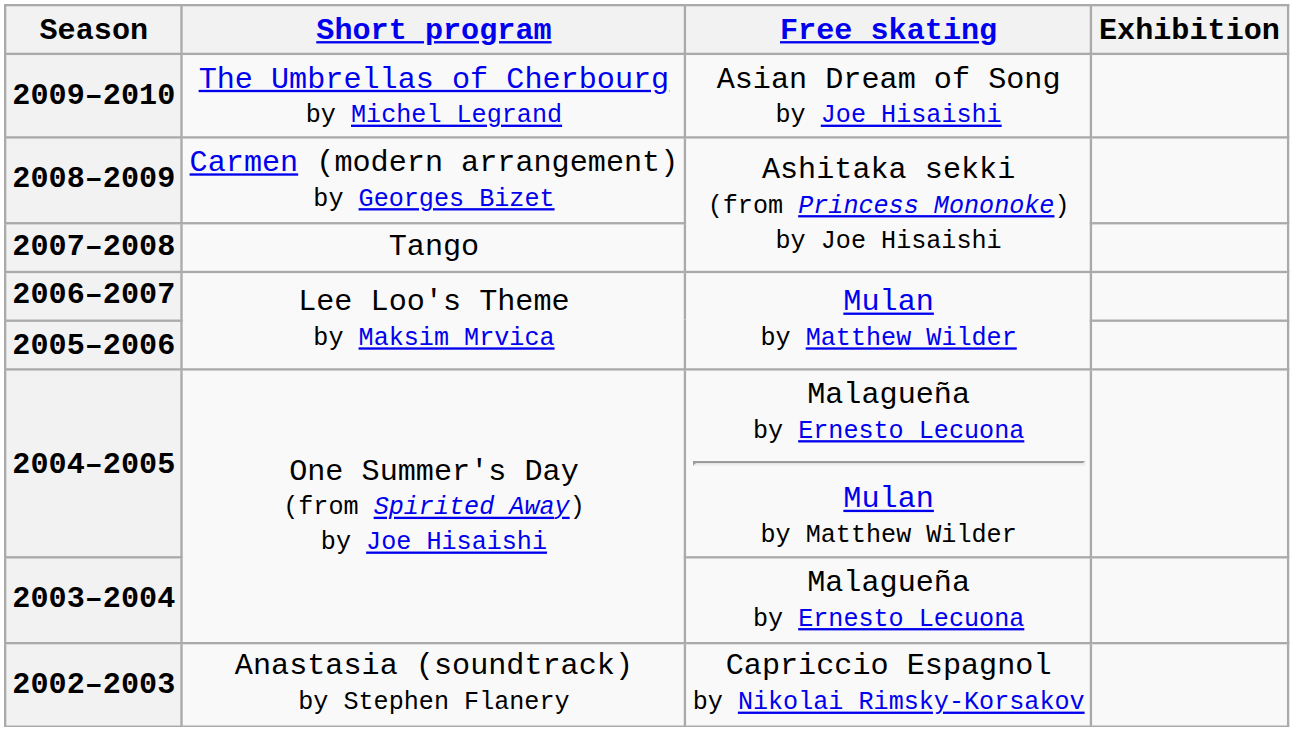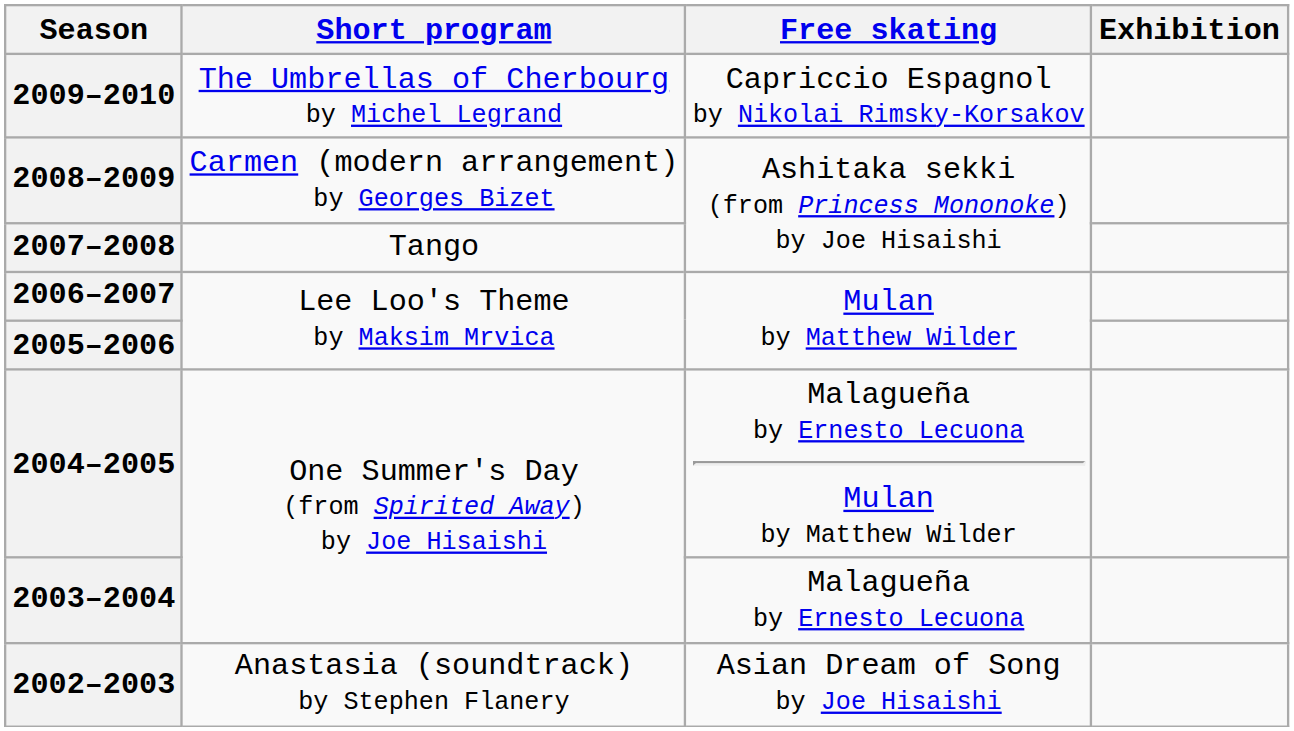2009–2010 | Free skating: Asian Dream of Song by Joe Hisaishi -> Capriccio Espagnol by Nikolai Rimsky-Korsakov
2002–2003 | Free skating: Capriccio Espagnol by Nikolai Rimsky-Korsakov -> Asian Dream of Song by Joe Hisaishi
